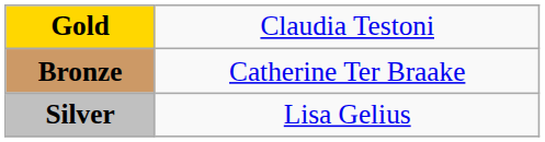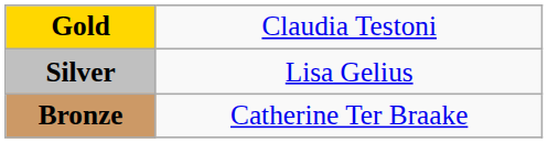rows swapped: Silver <-> Bronze
